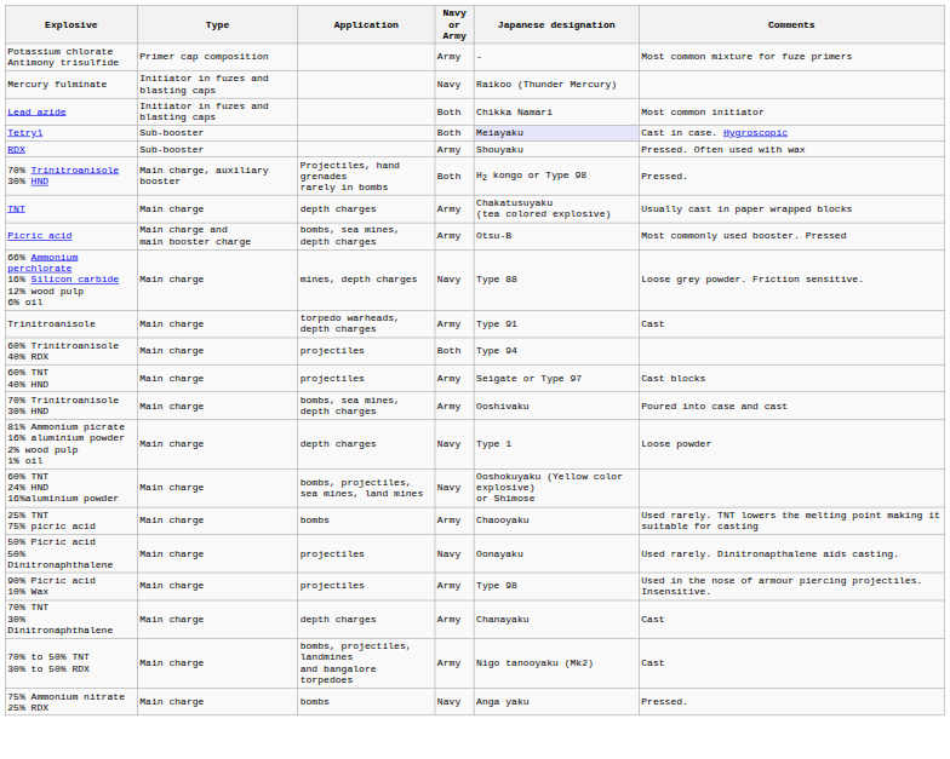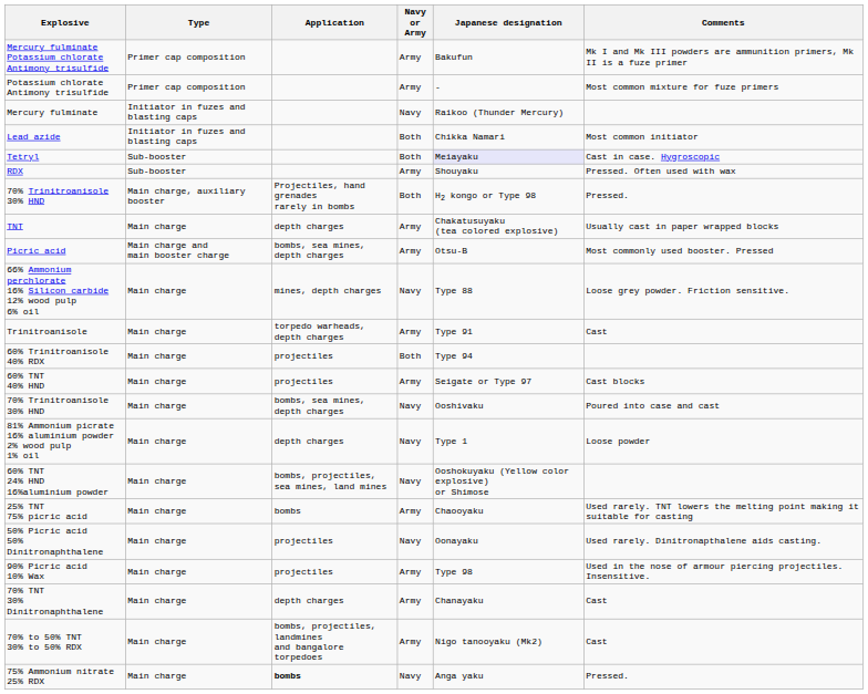+ row: Mercury fulminate Potassium chlorate Antimony trisulfide | Primer cap composition | Army | Bakufun | Mk I and Mk III powders are ammunition primers, Mk II is a fuze primer
70% Trinitroanisole 30% HND / Main charge | Navy or Army: Army -> Navy
75% Ammonium nitrate 25% RDX | Application: normal -> bold
